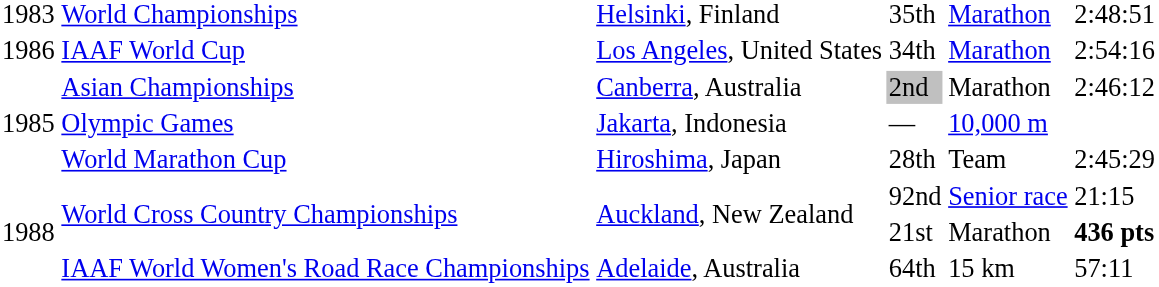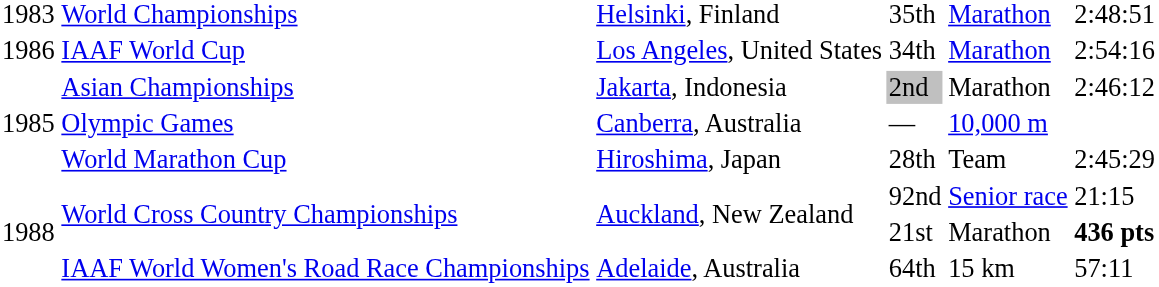2nd | column 3: Canberra, Australia -> Jakarta, Indonesia
— | column 3: Jakarta, Indonesia -> Canberra, Australia
